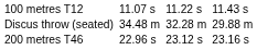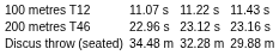rows swapped: 200 metres T46 <-> Discus throw (seated)
